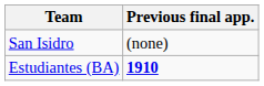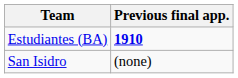rows swapped: San Isidro <-> Estudiantes (BA)
